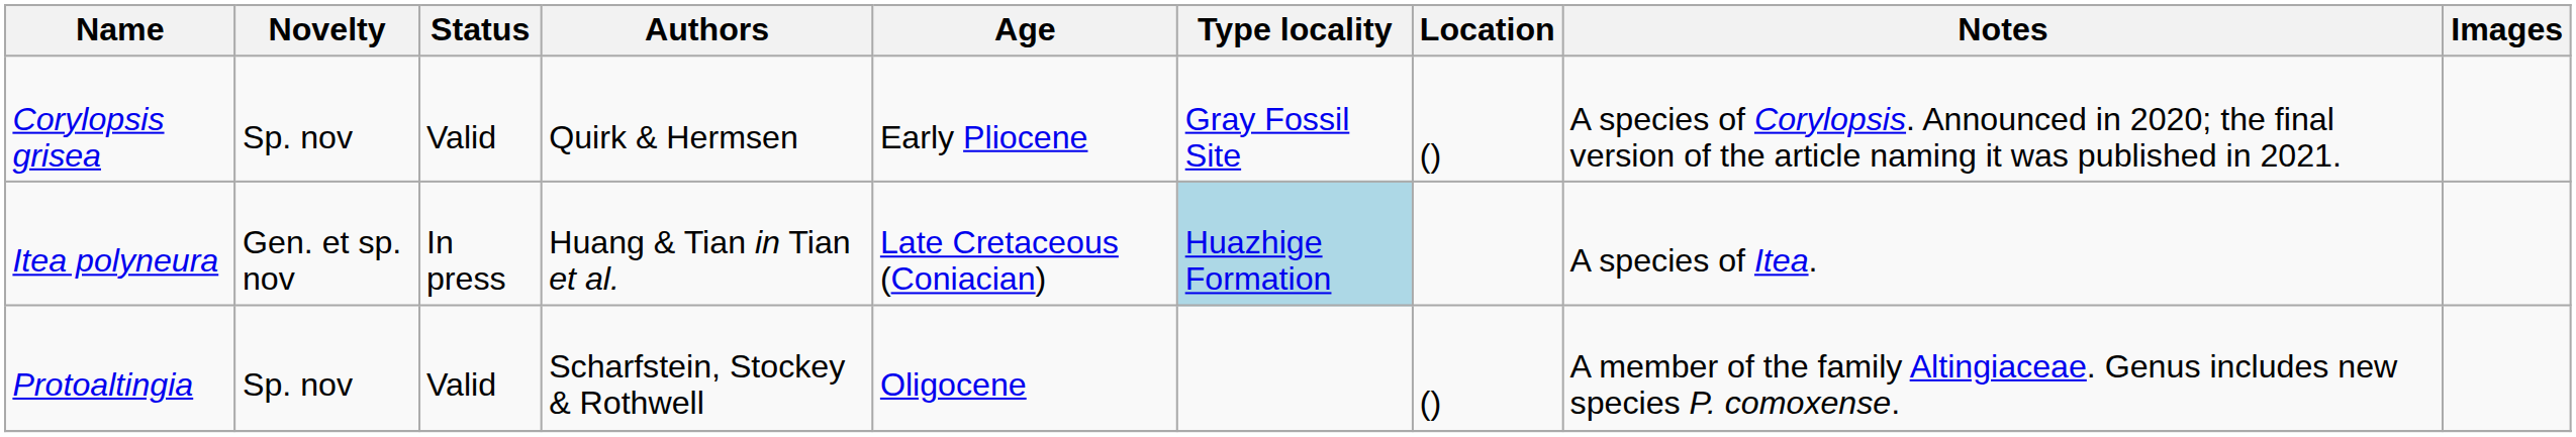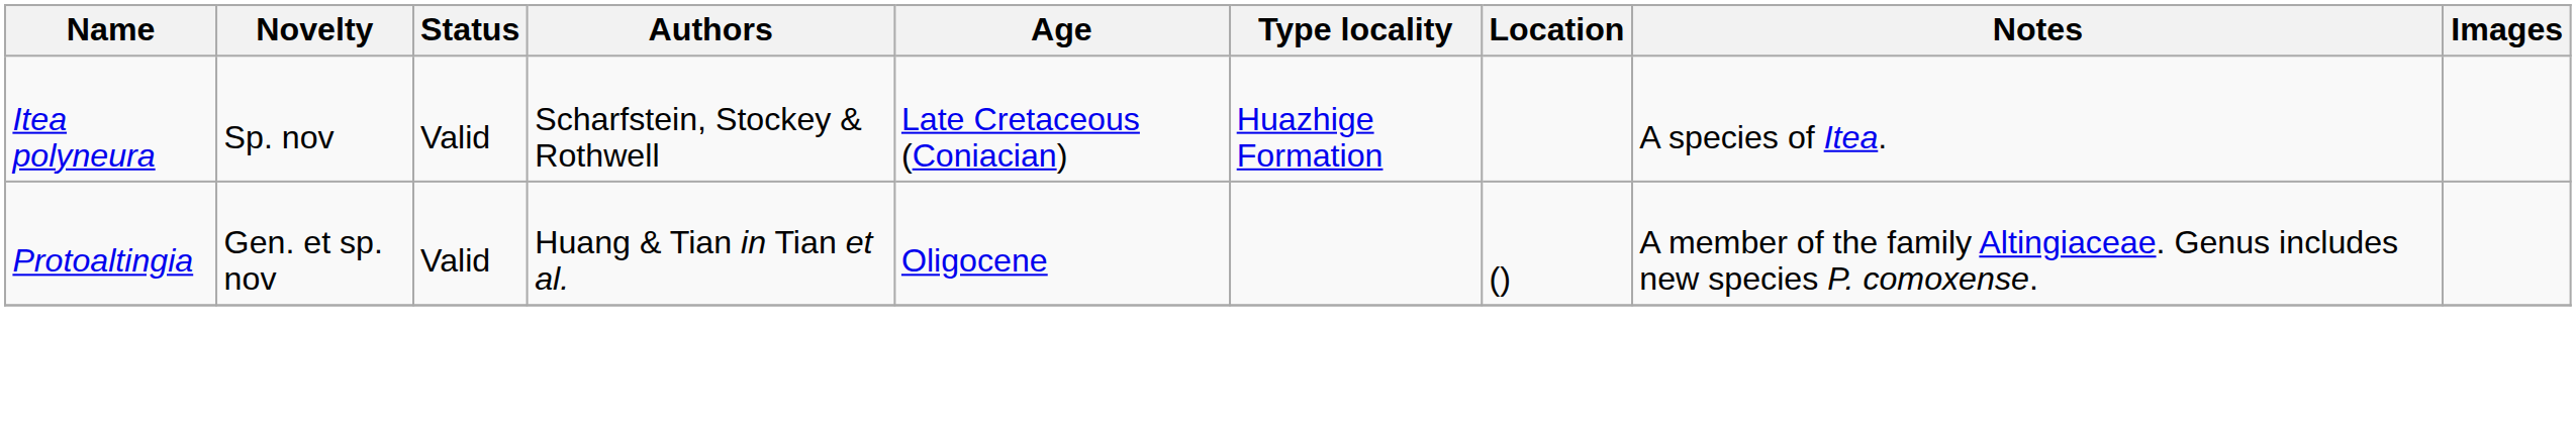- row: Corylopsis grisea | Sp. nov | Valid | Quirk & Hermsen | Early Pliocene | Gray Fossil Site | () | A species of Corylopsis. Announced in 2020; the final version of the article naming it was published in 2021.
Itea polyneura | Novelty: Gen. et sp. nov -> Sp. nov
Itea polyneura | Status: In press -> Valid
Itea polyneura | Authors: Huang & Tian in Tian et al. -> Scharfstein, Stockey & Rothwell
Itea polyneura | Type locality: lightblue background -> no background
Protoaltingia | Novelty: Sp. nov -> Gen. et sp. nov
Protoaltingia | Authors: Scharfstein, Stockey & Rothwell -> Huang & Tian in Tian et al.
